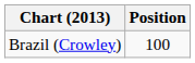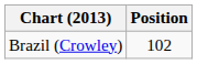Brazil (Crowley) | Position: 100 -> 102
